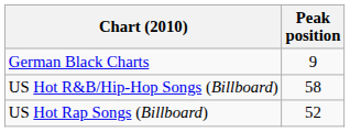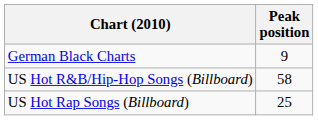US Hot Rap Songs (Billboard) | Peak position: 52 -> 25
